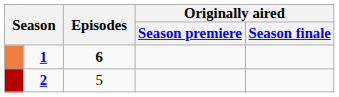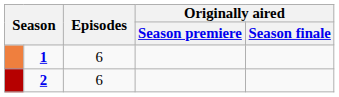1 | Episodes: bold -> normal
2 | Episodes: 5 -> 6
